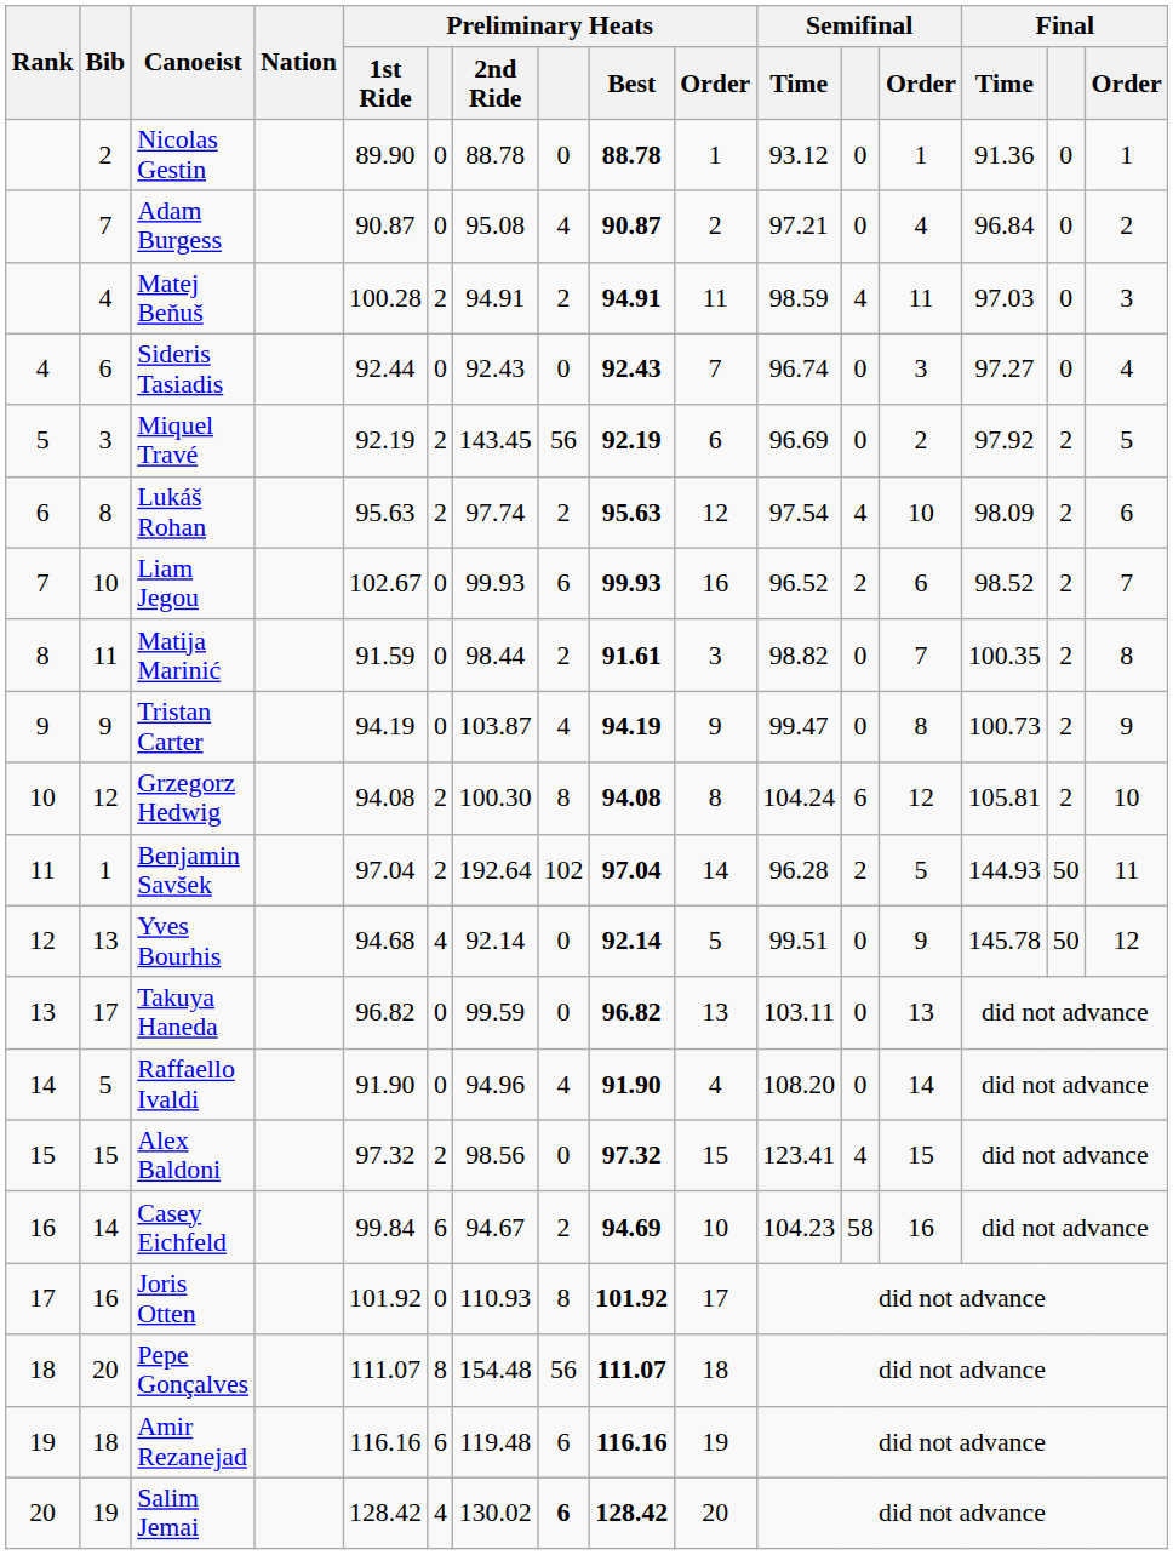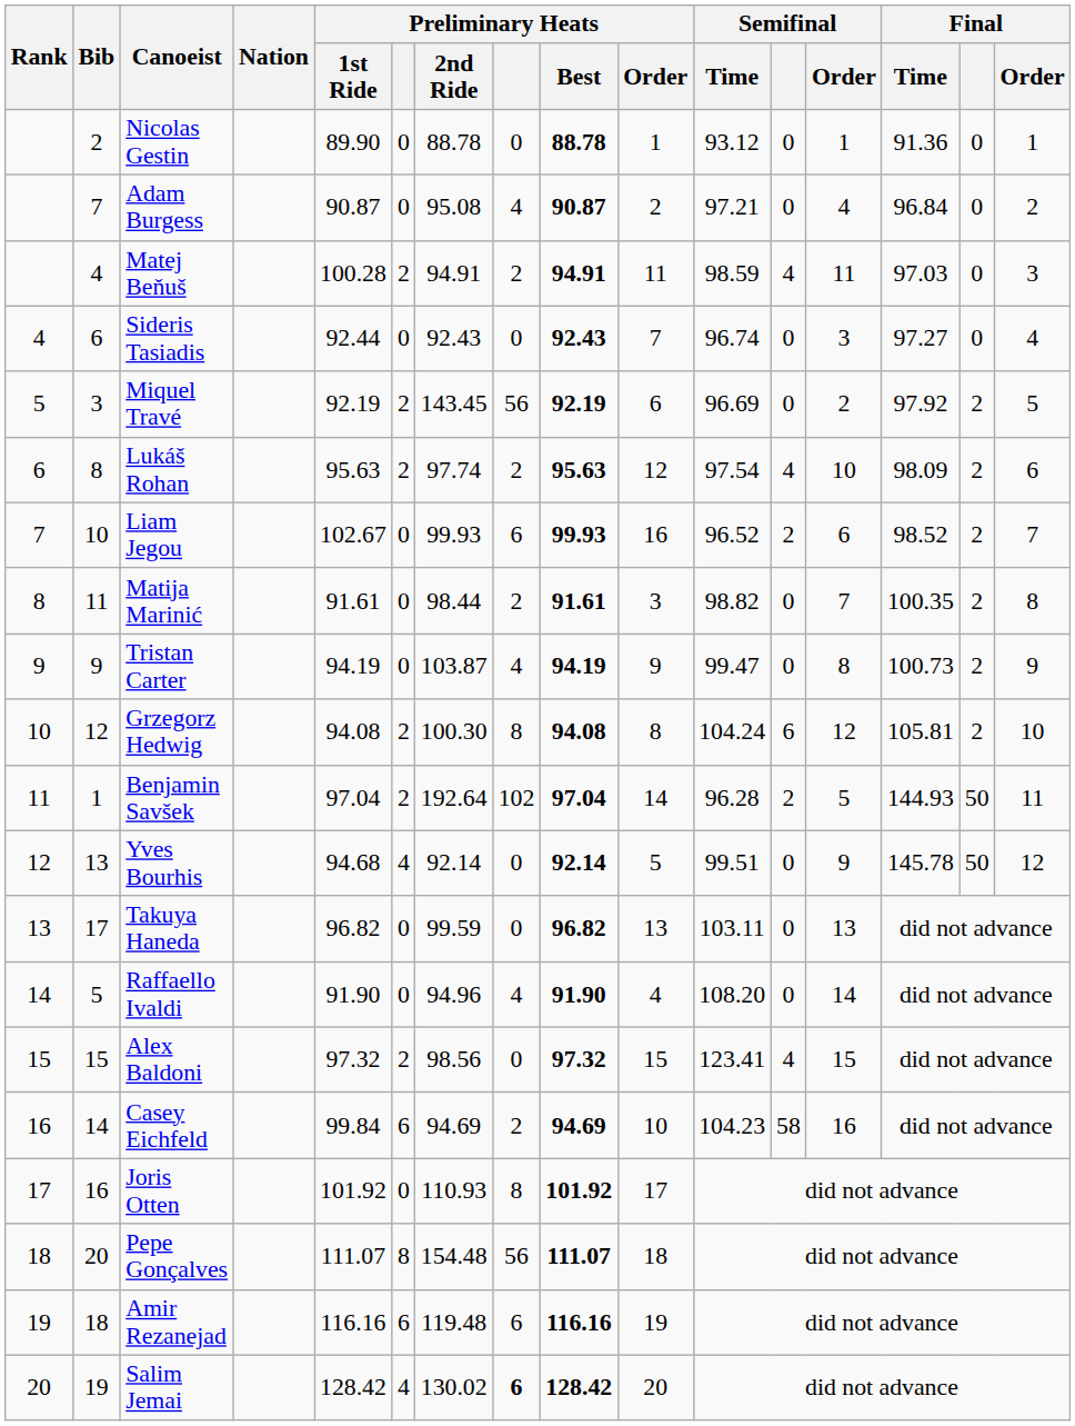Matija Marinić | Preliminary Heats / 1st Ride: 91.59 -> 91.61
Casey Eichfeld | Preliminary Heats / 2nd Ride: 94.67 -> 94.69
